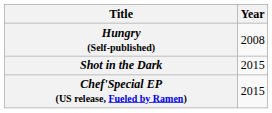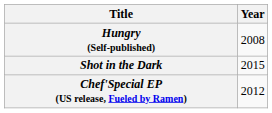Chef'Special EP (US release, Fueled by Ramen) | Year: 2015 -> 2012
